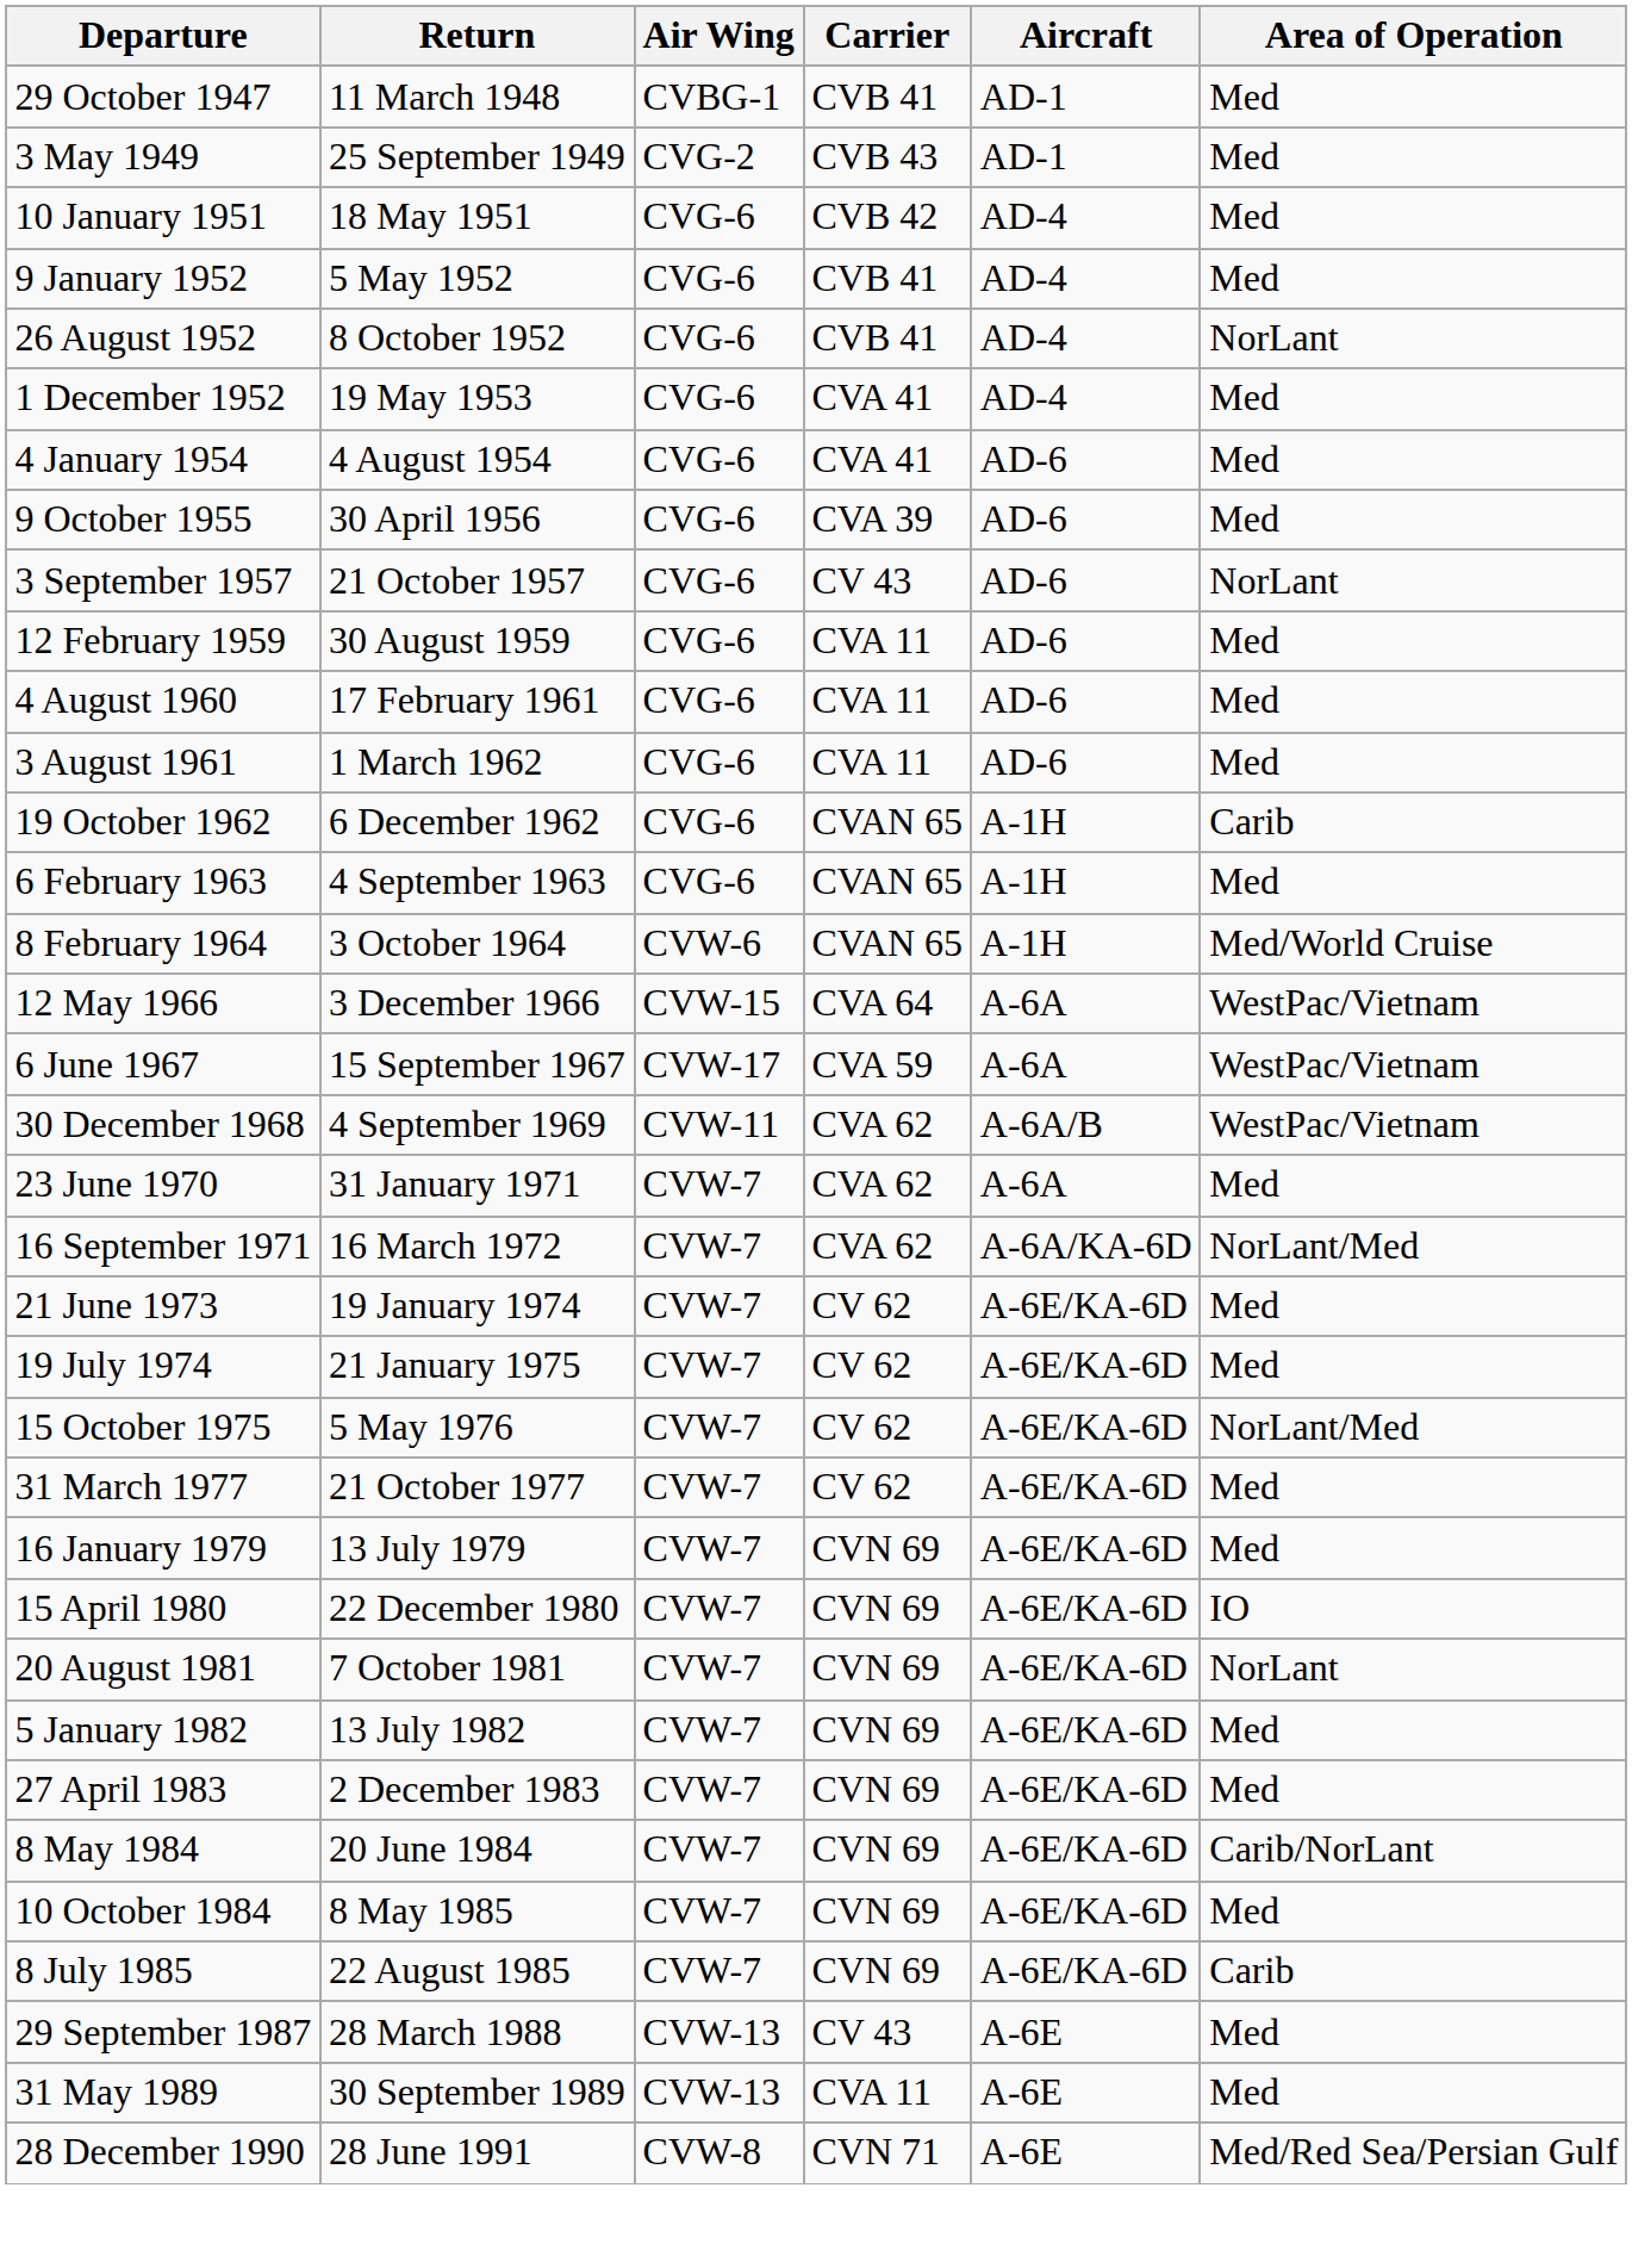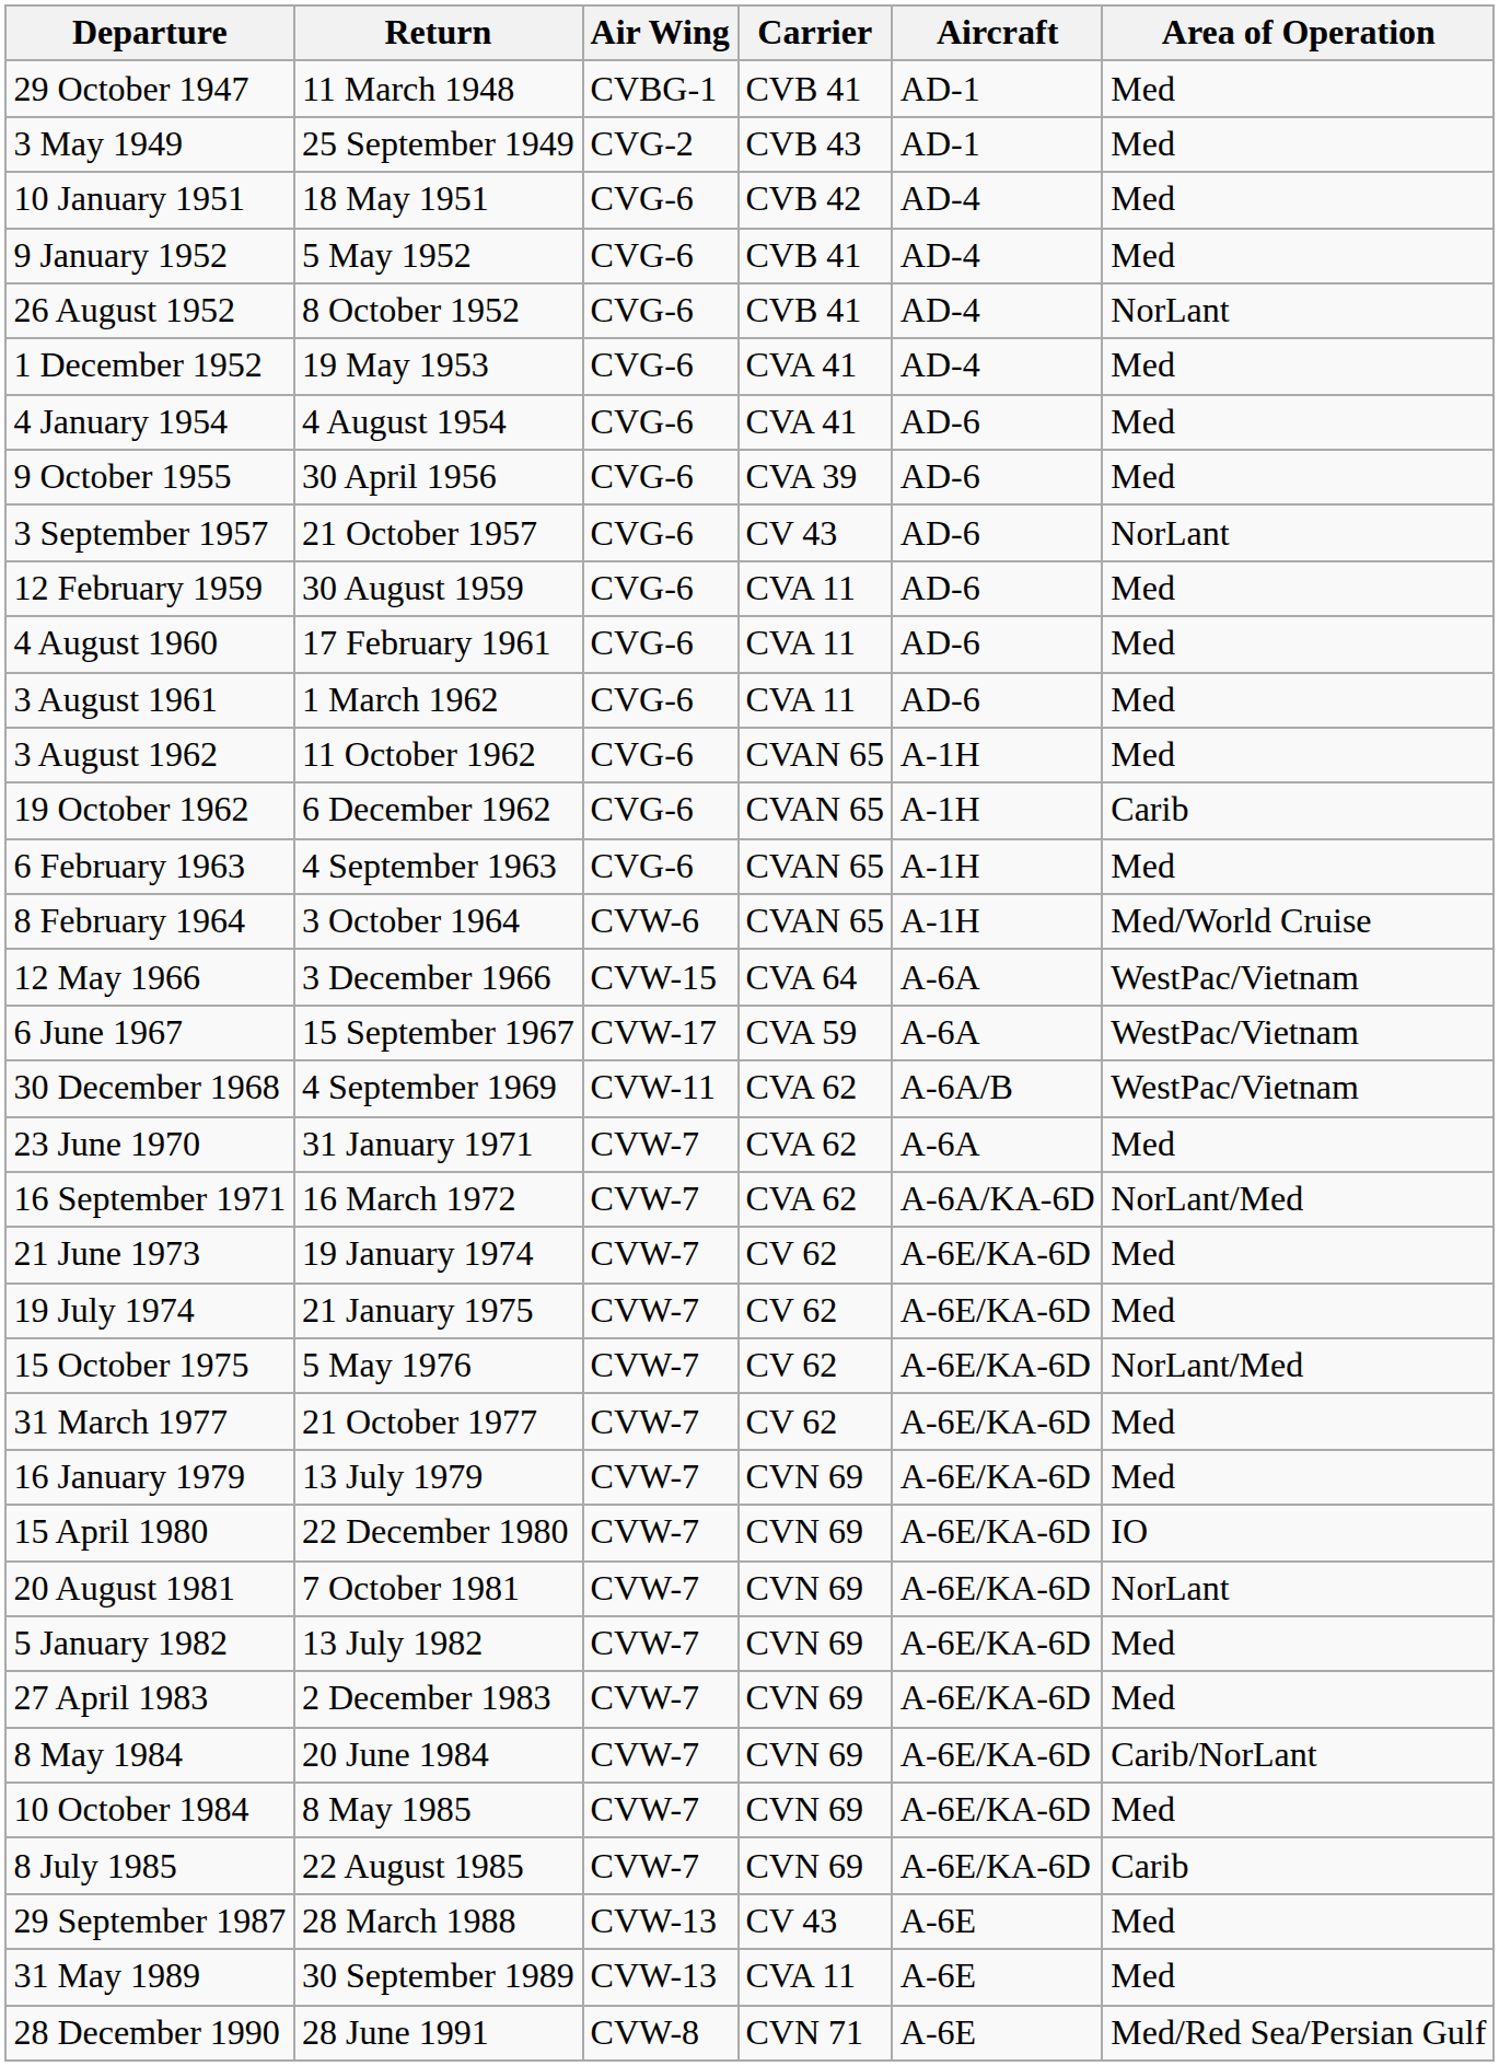+ row: 3 August 1962 | 11 October 1962 | CVG-6 | CVAN 65 | A-1H | Med
